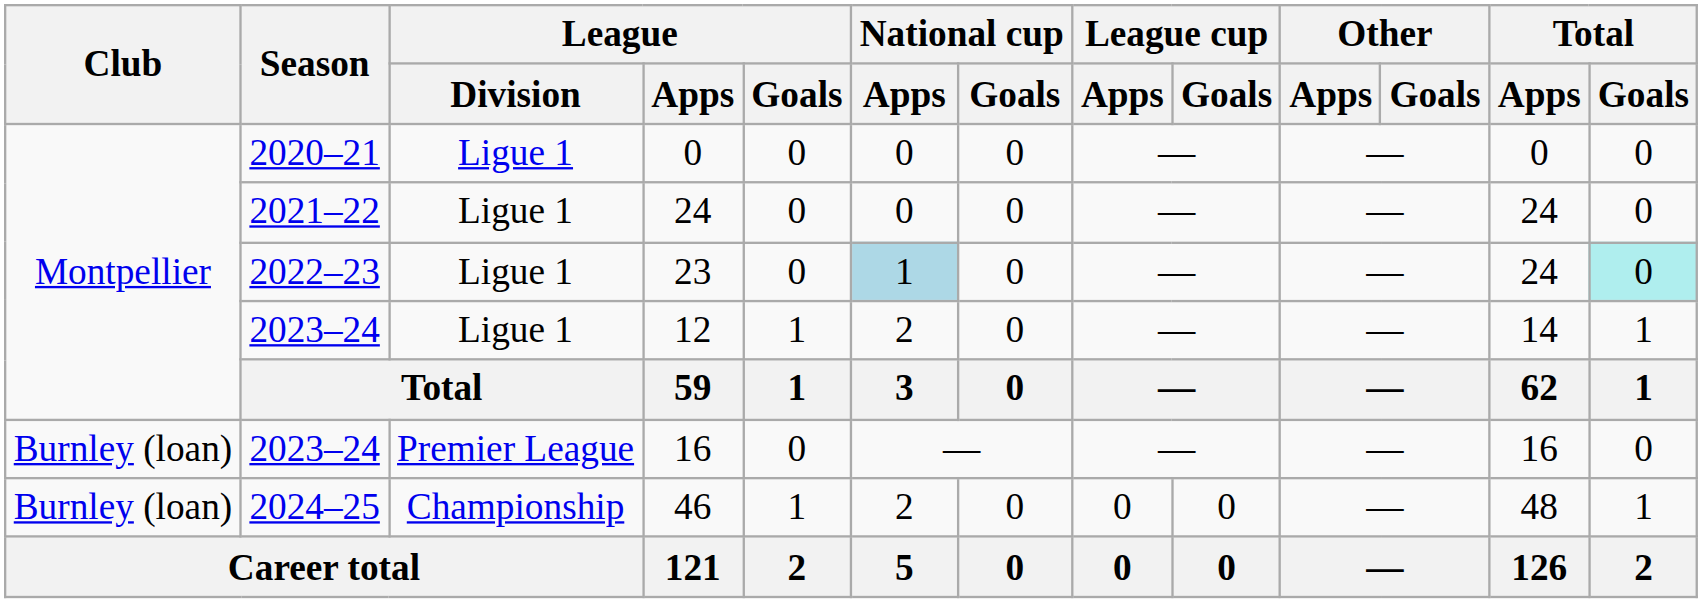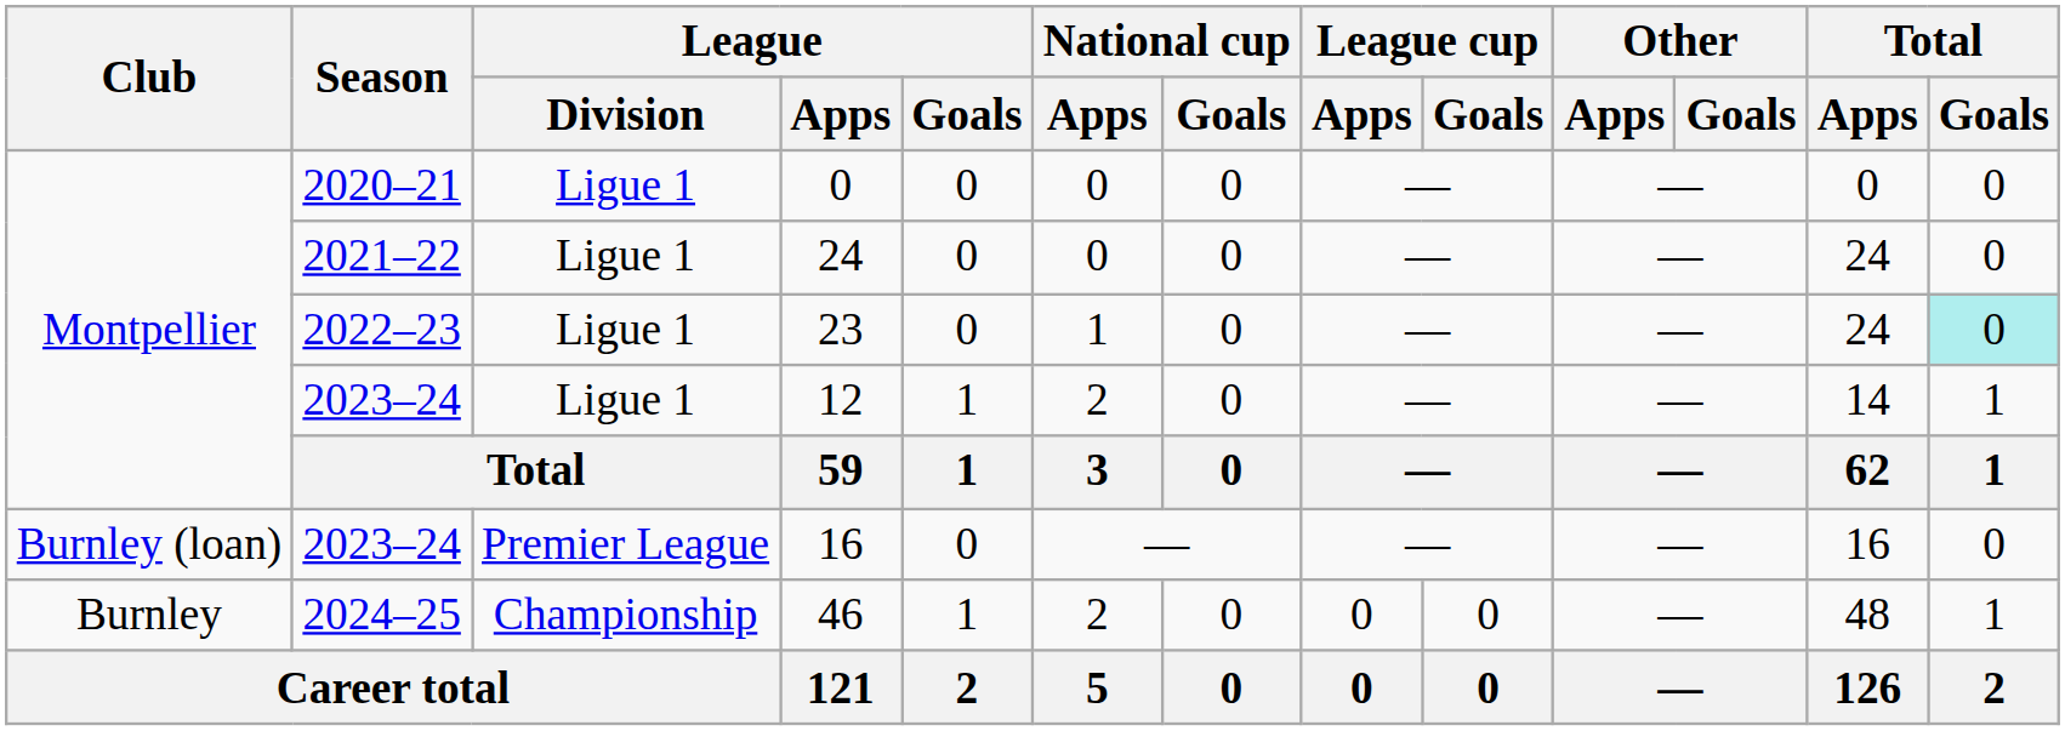23 | National cup / Apps: lightblue background -> no background
46 | Club: Burnley (loan) -> Burnley
